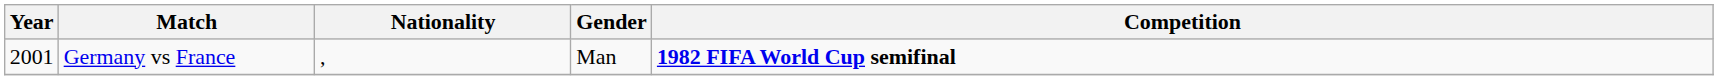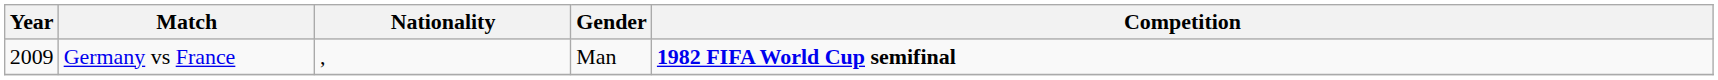Germany vs France | Year: 2001 -> 2009
